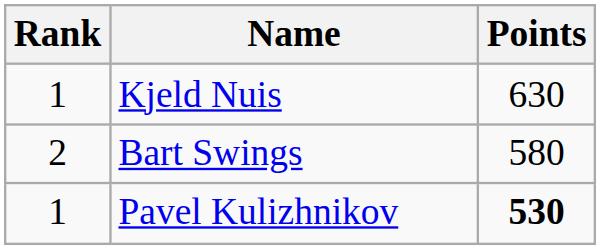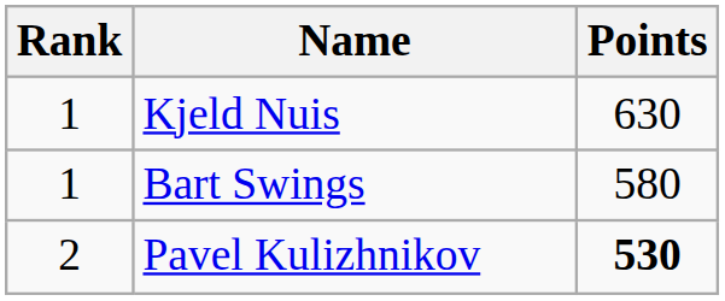Bart Swings | Rank: 2 -> 1
Pavel Kulizhnikov | Rank: 1 -> 2
